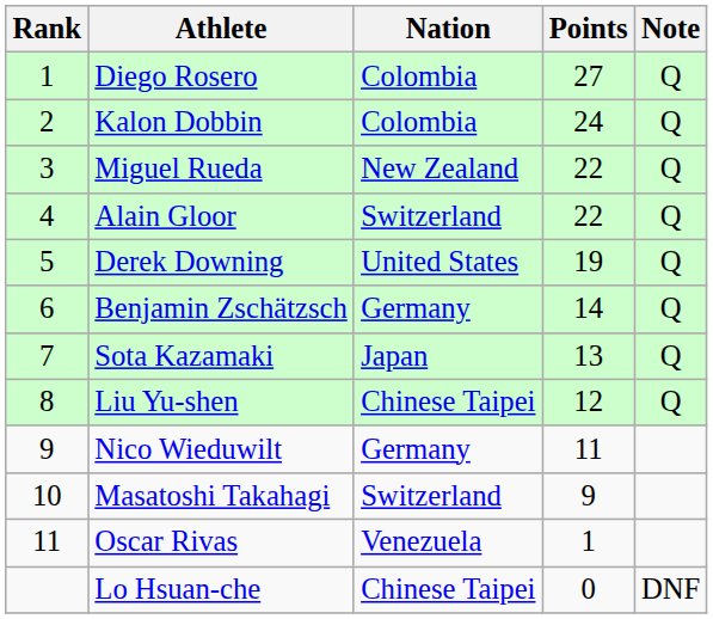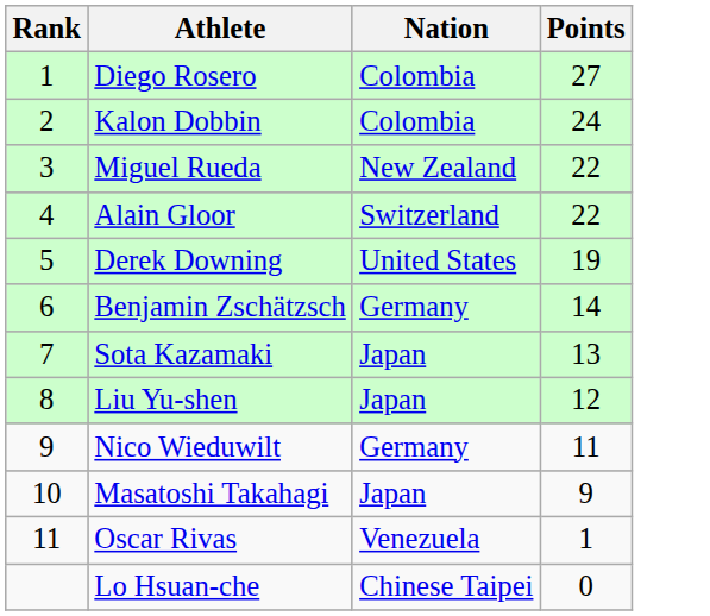- column: Note | Q | Q | Q | Q | Q | Q | Q | Q | DNF
Liu Yu-shen | Nation: Chinese Taipei -> Japan
Masatoshi Takahagi | Nation: Switzerland -> Japan
